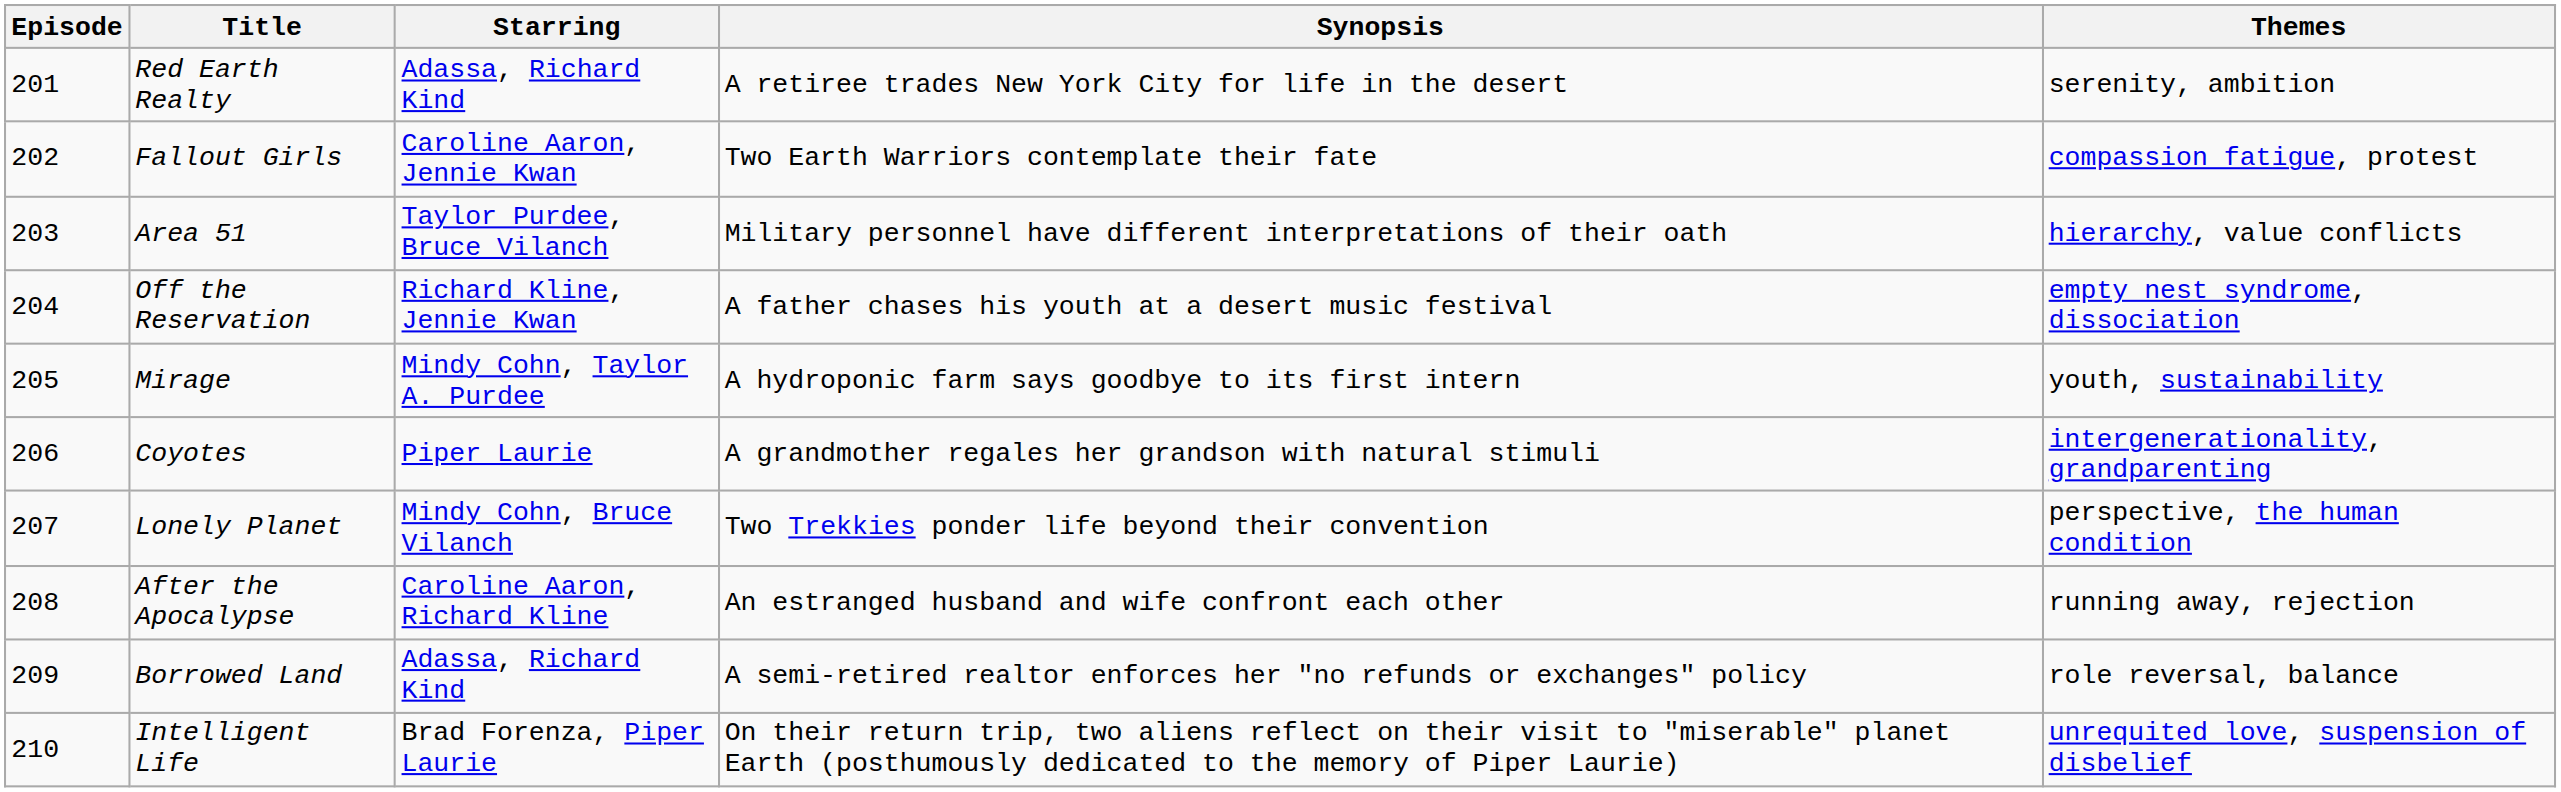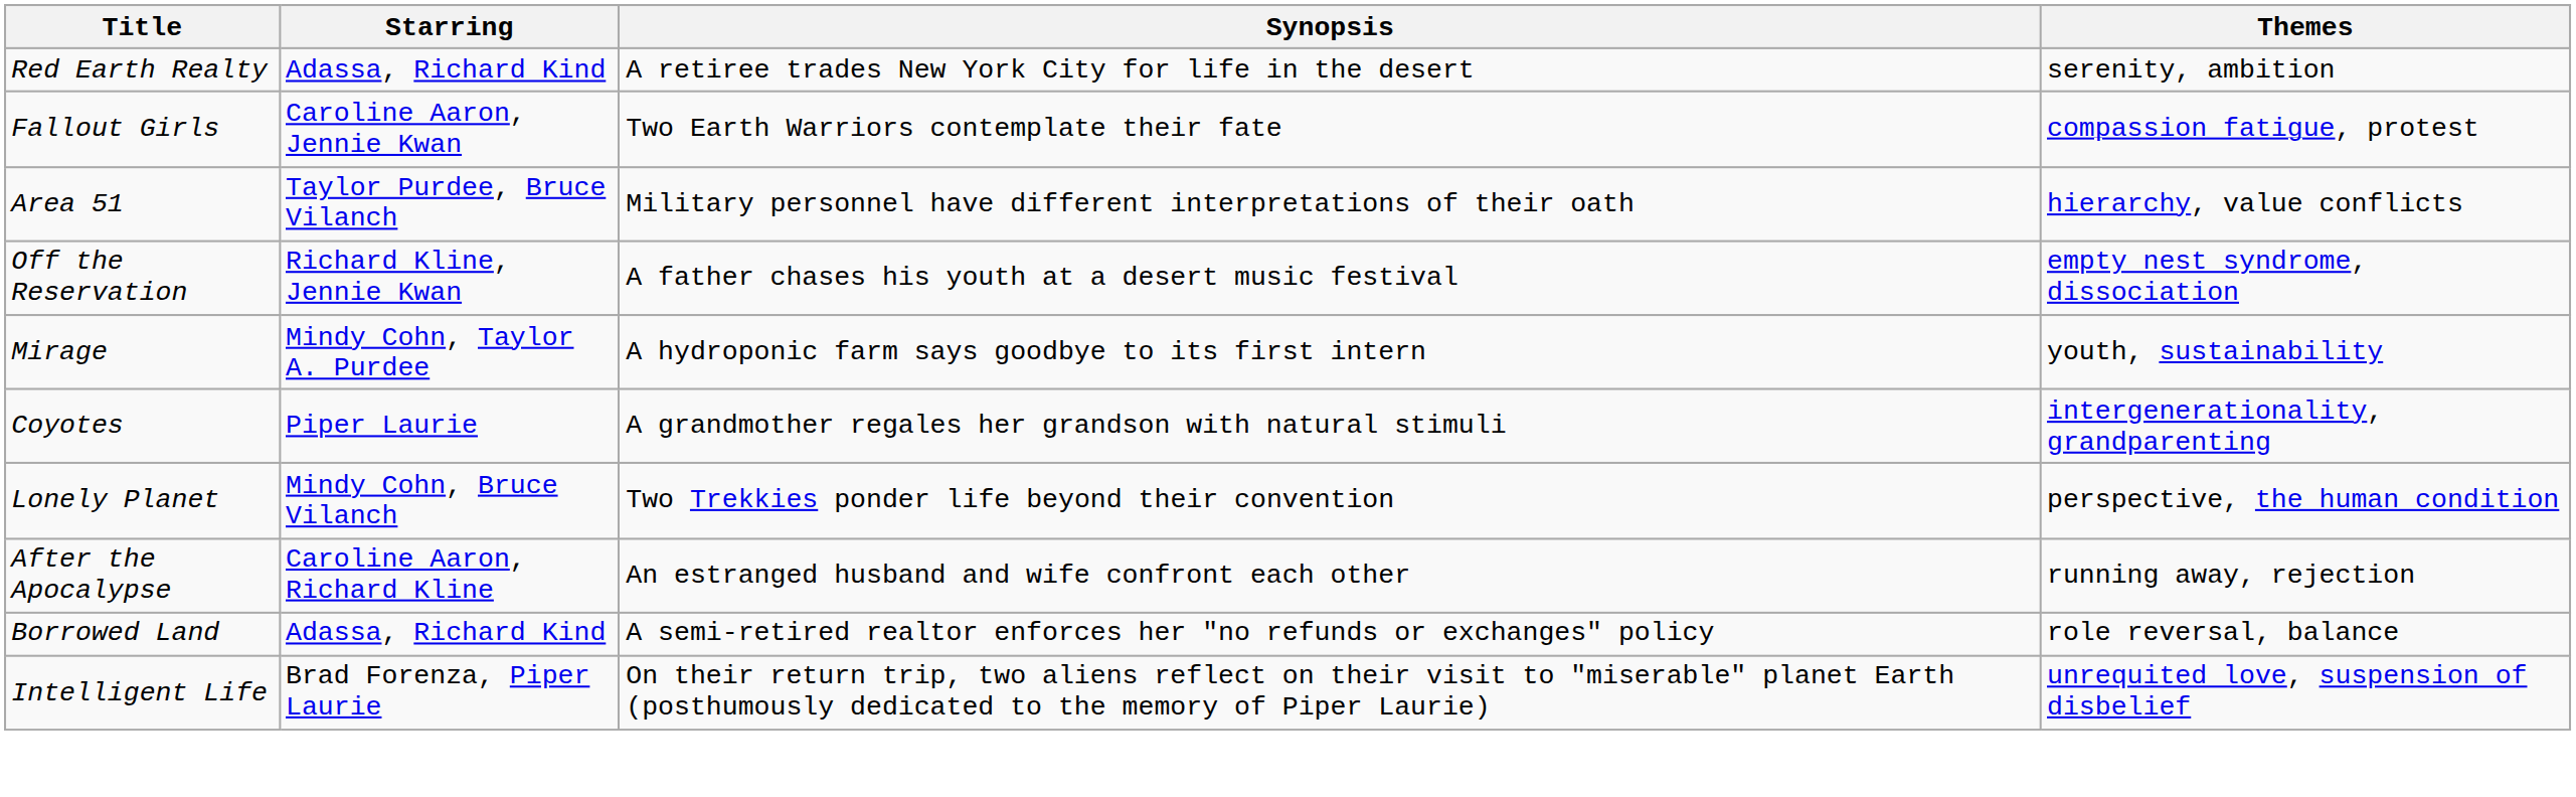- column: Episode | 201 | 202 | 203 | 204 | 205 | 206 | 207 | 208 | 209 | 210
